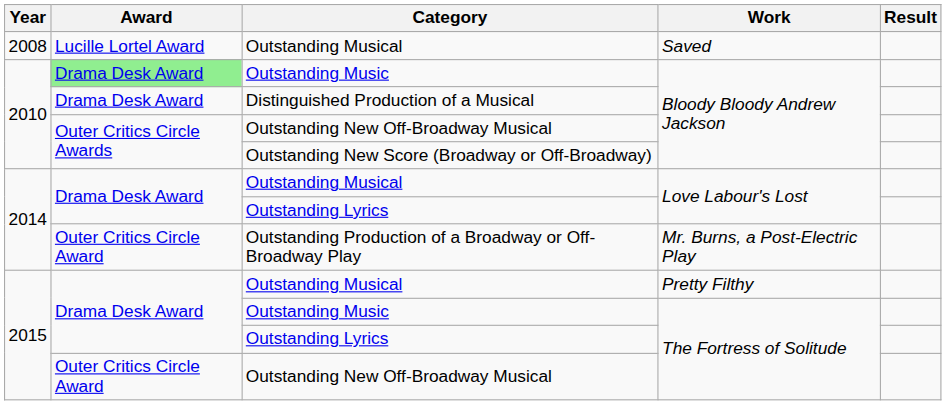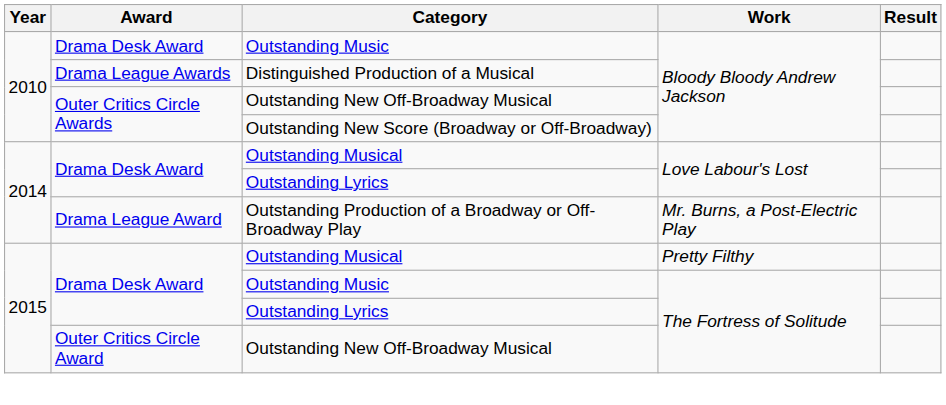- row: 2008 | Lucille Lortel Award | Outstanding Musical | Saved
Outstanding Music / Bloody Bloody Andrew Jackson | Award: lightgreen background -> no background
Distinguished Production of a Musical | Award: Drama Desk Award -> Drama League Awards
Outstanding Production of a Broadway or Off-Broadway Play | Award: Outer Critics Circle Award -> Drama League Award
